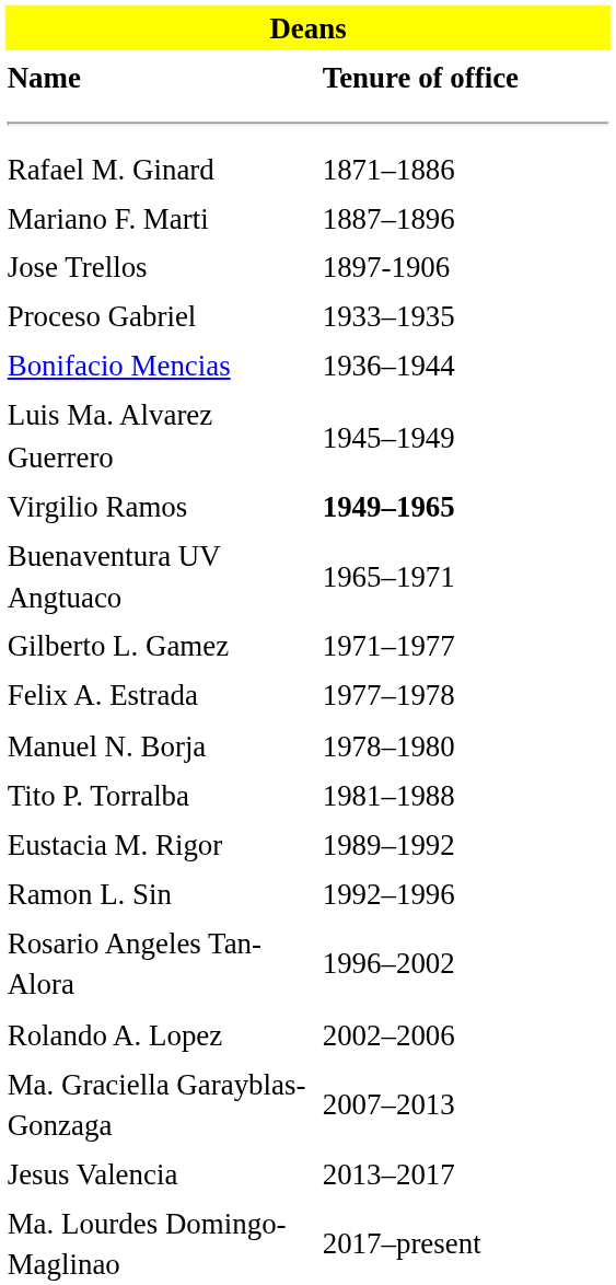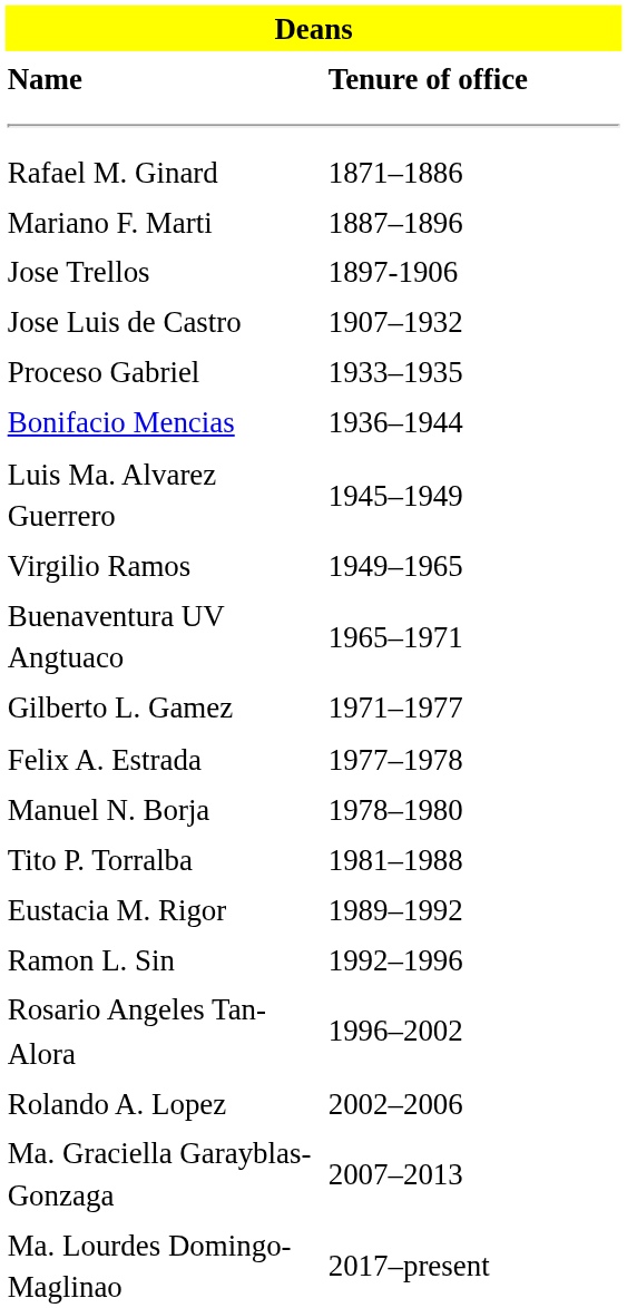+ row: Jose Luis de Castro | 1907–1932
Virgilio Ramos | Tenure of office: bold -> normal
- row: Jesus Valencia | 2013–2017
